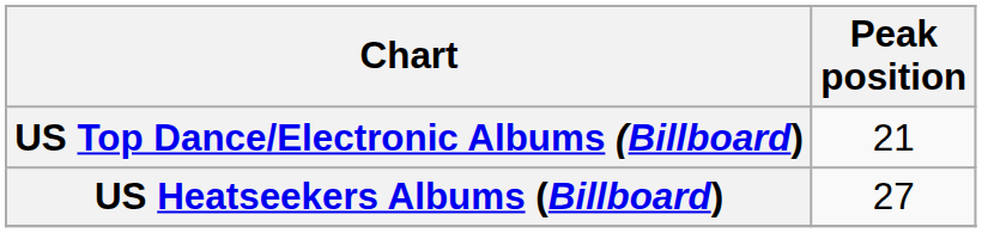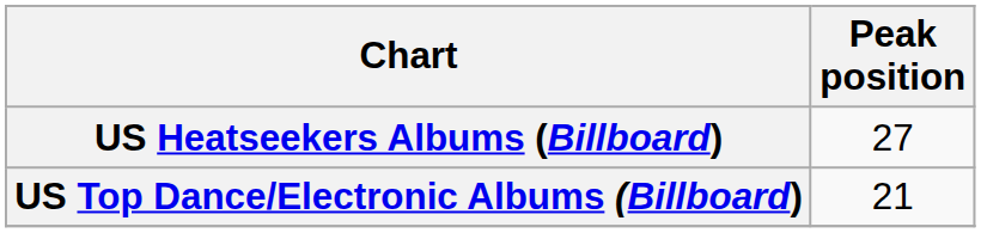rows swapped: US Top Dance/Electronic Albums (Billboard) <-> US Heatseekers Albums (Billboard)
